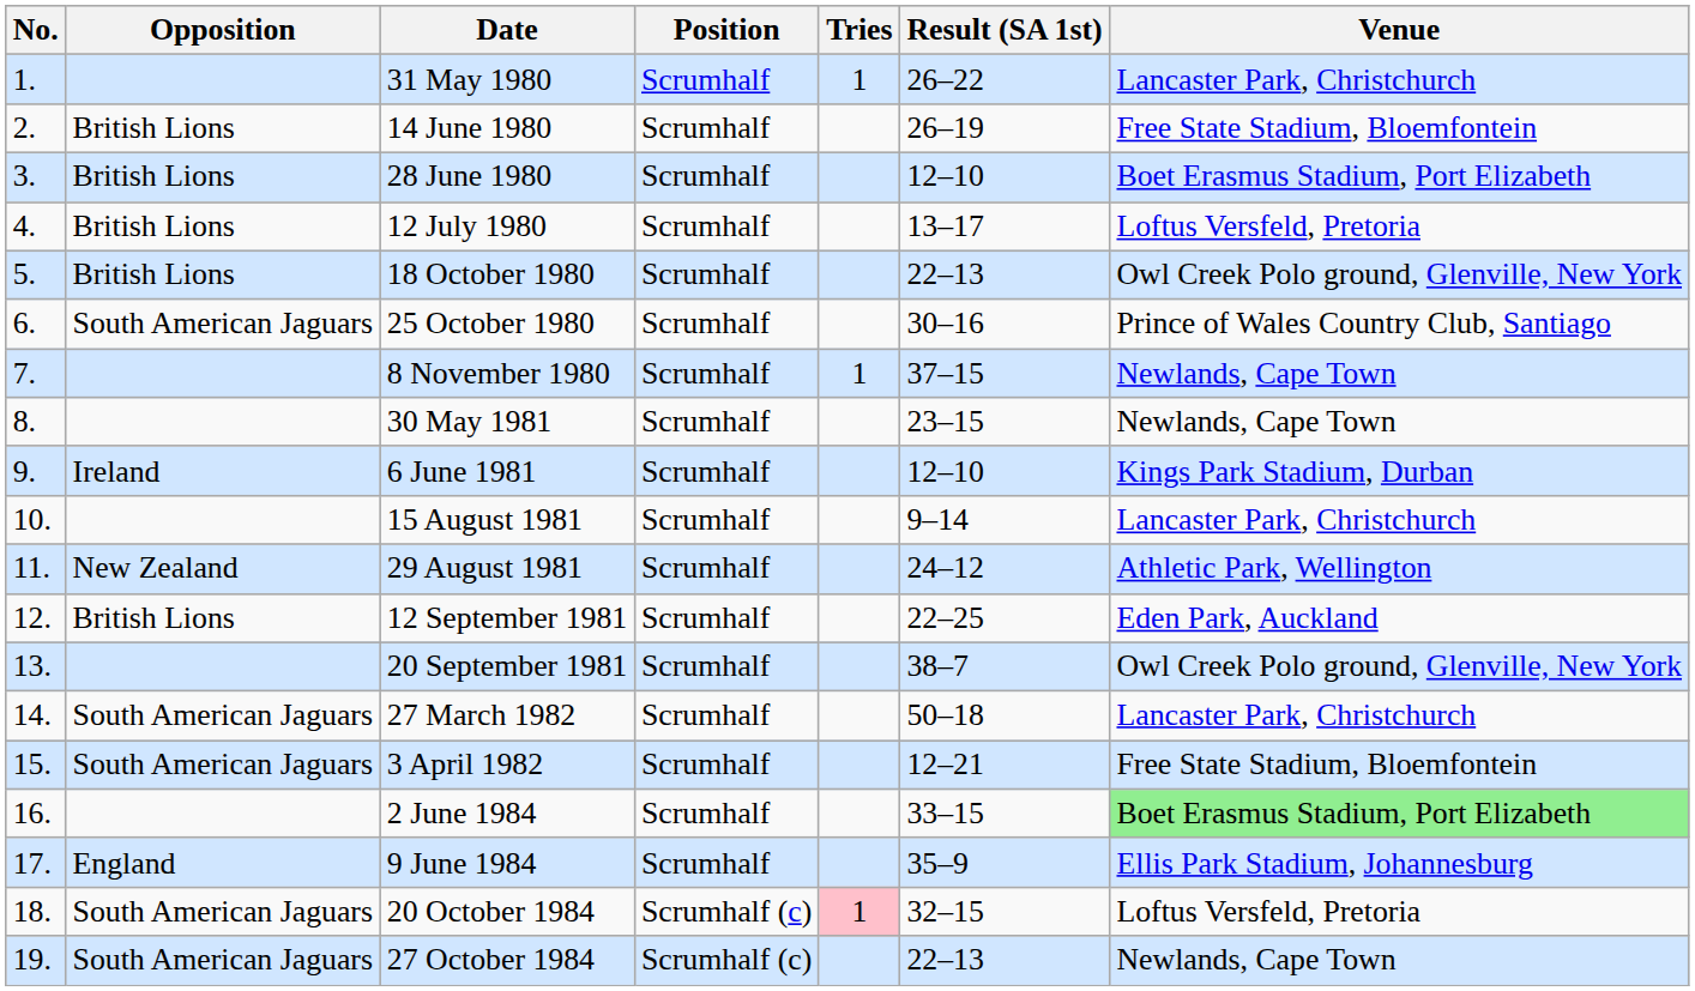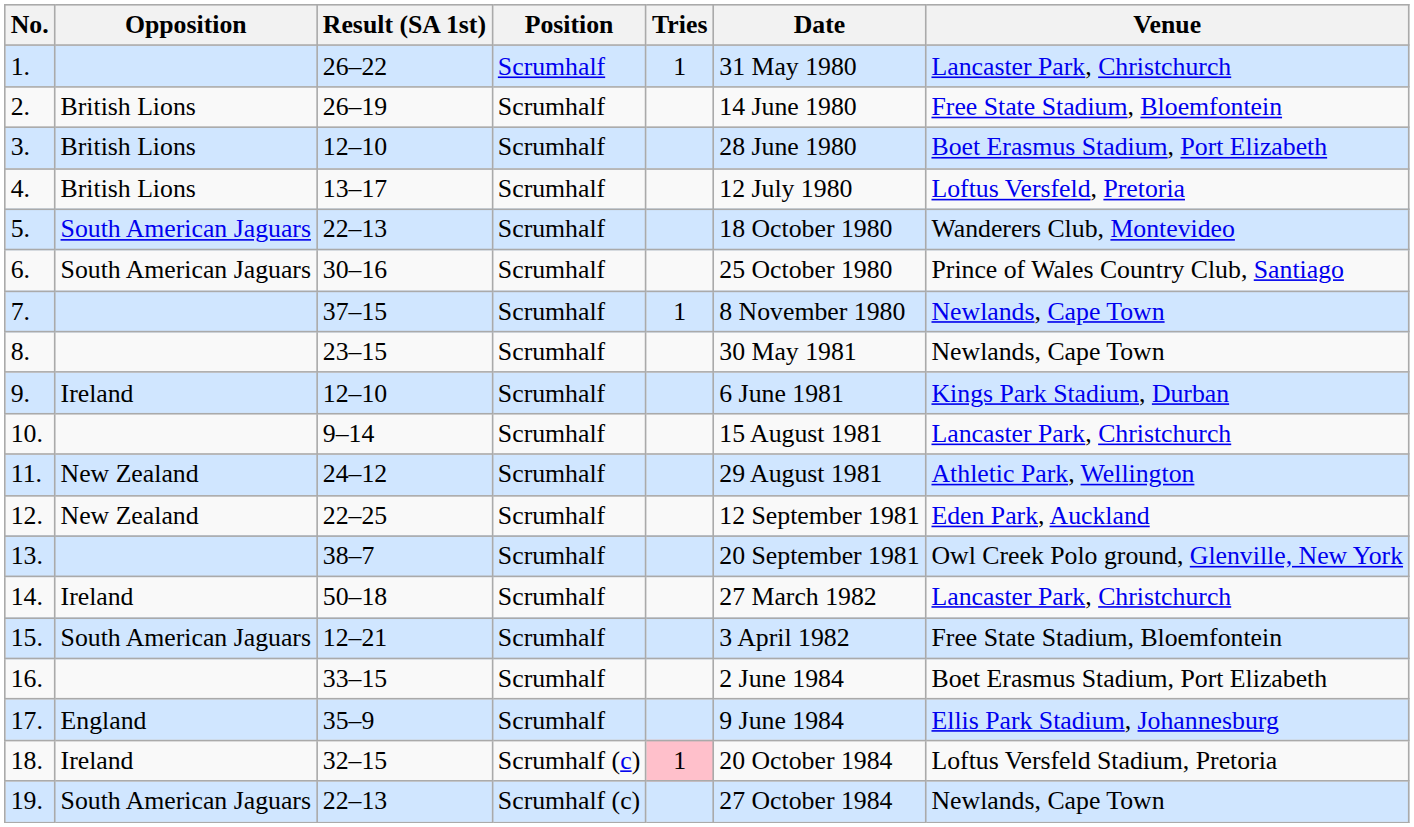columns swapped: Result (SA 1st) <-> Date
5. | Opposition: British Lions -> South American Jaguars
5. | Venue: Owl Creek Polo ground, Glenville, New York -> Wanderers Club, Montevideo
12. | Opposition: British Lions -> New Zealand
14. | Opposition: South American Jaguars -> Ireland
16. | Venue: lightgreen background -> no background
18. | Opposition: South American Jaguars -> Ireland
18. | Venue: Loftus Versfeld, Pretoria -> Loftus Versfeld Stadium, Pretoria
